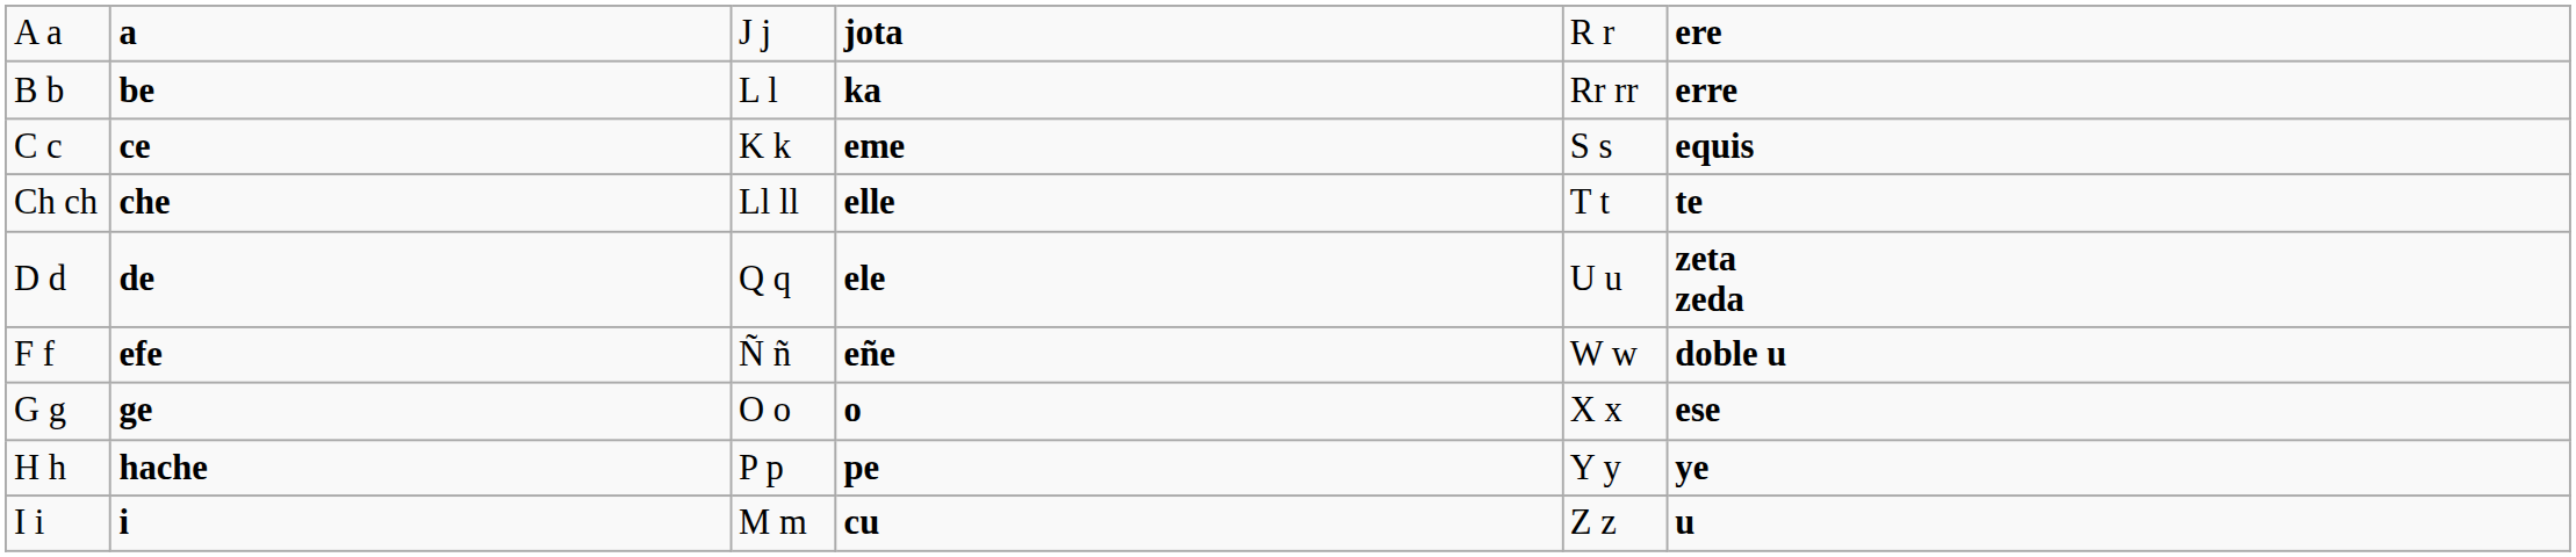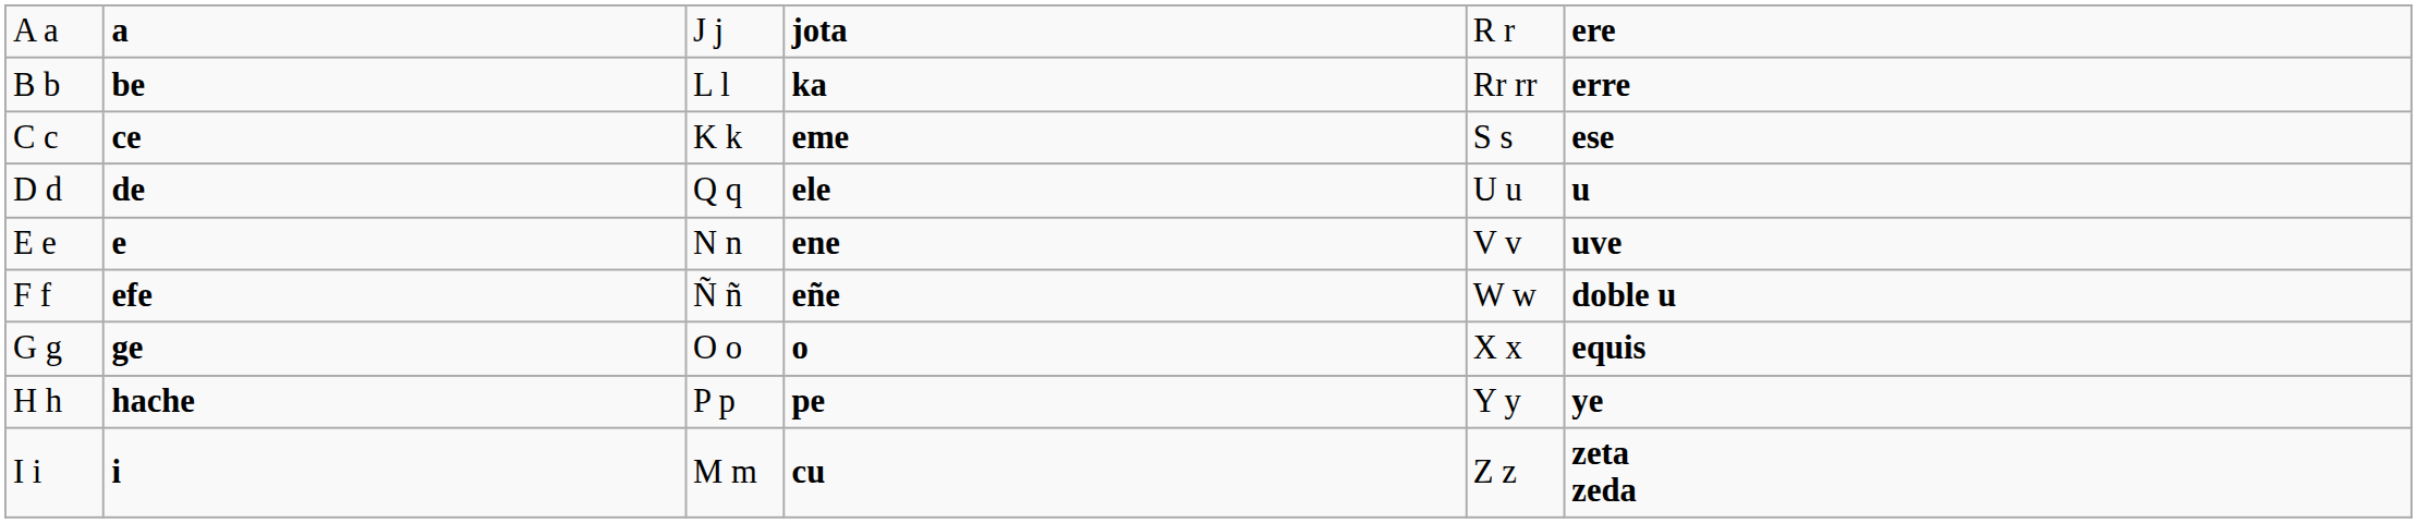C c | column 6: equis -> ese
- row: Ch ch | che | Ll ll | elle | T t | te
D d | column 6: zeta zeda -> u
+ row: E e | e | N n | ene | V v | uve
G g | column 6: ese -> equis
I i | column 6: u -> zeta zeda
